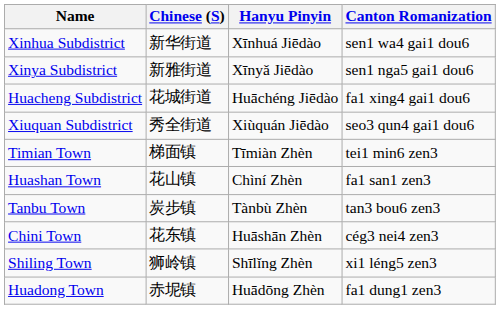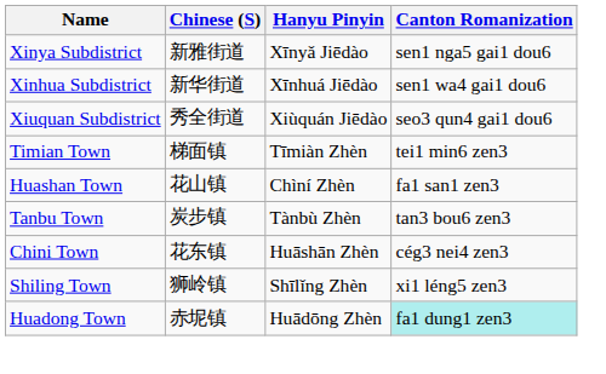rows swapped: Xinhua Subdistrict <-> Xinya Subdistrict
- row: Huacheng Subdistrict | 花城街道 | Huāchéng Jiēdào | fa1 xing4 gai1 dou6
Huadong Town | Canton Romanization: no background -> paleturquoise background
